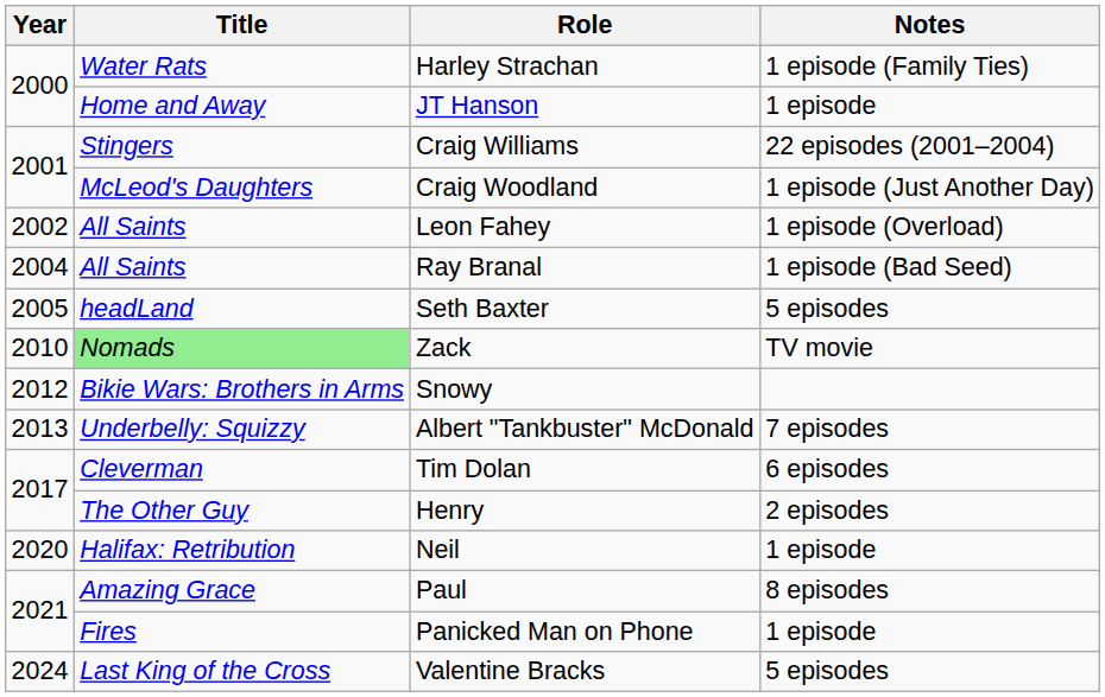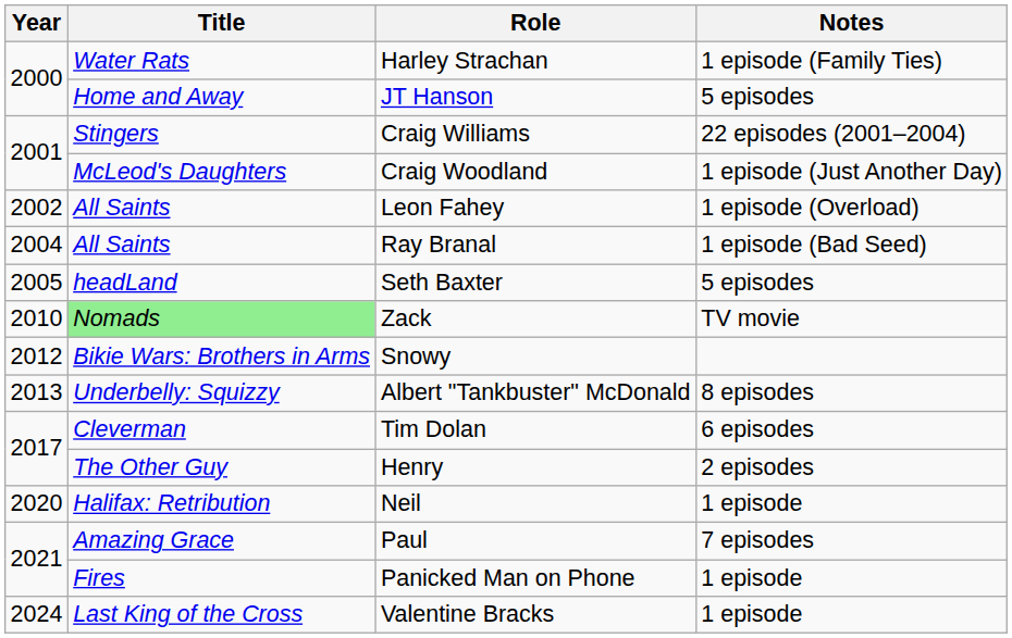JT Hanson | Notes: 1 episode -> 5 episodes
Albert "Tankbuster" McDonald | Notes: 7 episodes -> 8 episodes
Paul | Notes: 8 episodes -> 7 episodes
Valentine Bracks | Notes: 5 episodes -> 1 episode
